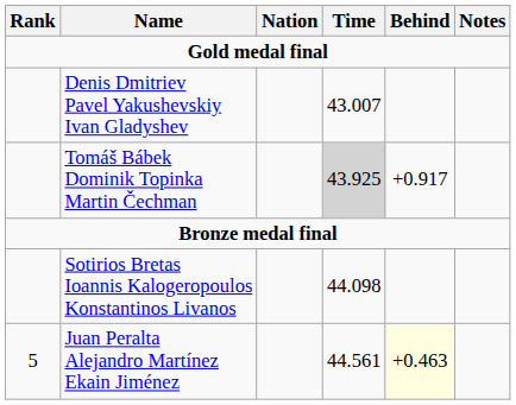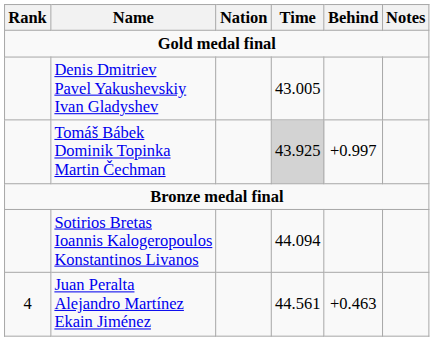Denis Dmitriev Pavel Yakushevskiy Ivan Gladyshev | Time: 43.007 -> 43.005
Tomáš Bábek Dominik Topinka Martin Čechman | Behind: +0.917 -> +0.997
Sotirios Bretas Ioannis Kalogeropoulos Konstantinos Livanos | Time: 44.098 -> 44.094
Juan Peralta Alejandro Martínez Ekain Jiménez | Rank: 5 -> 4
Juan Peralta Alejandro Martínez Ekain Jiménez | Behind: lightyellow background -> no background
